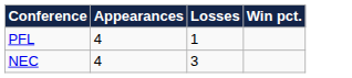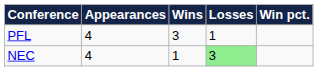+ column: Wins | 3 | 1
NEC | Losses: no background -> lightgreen background
